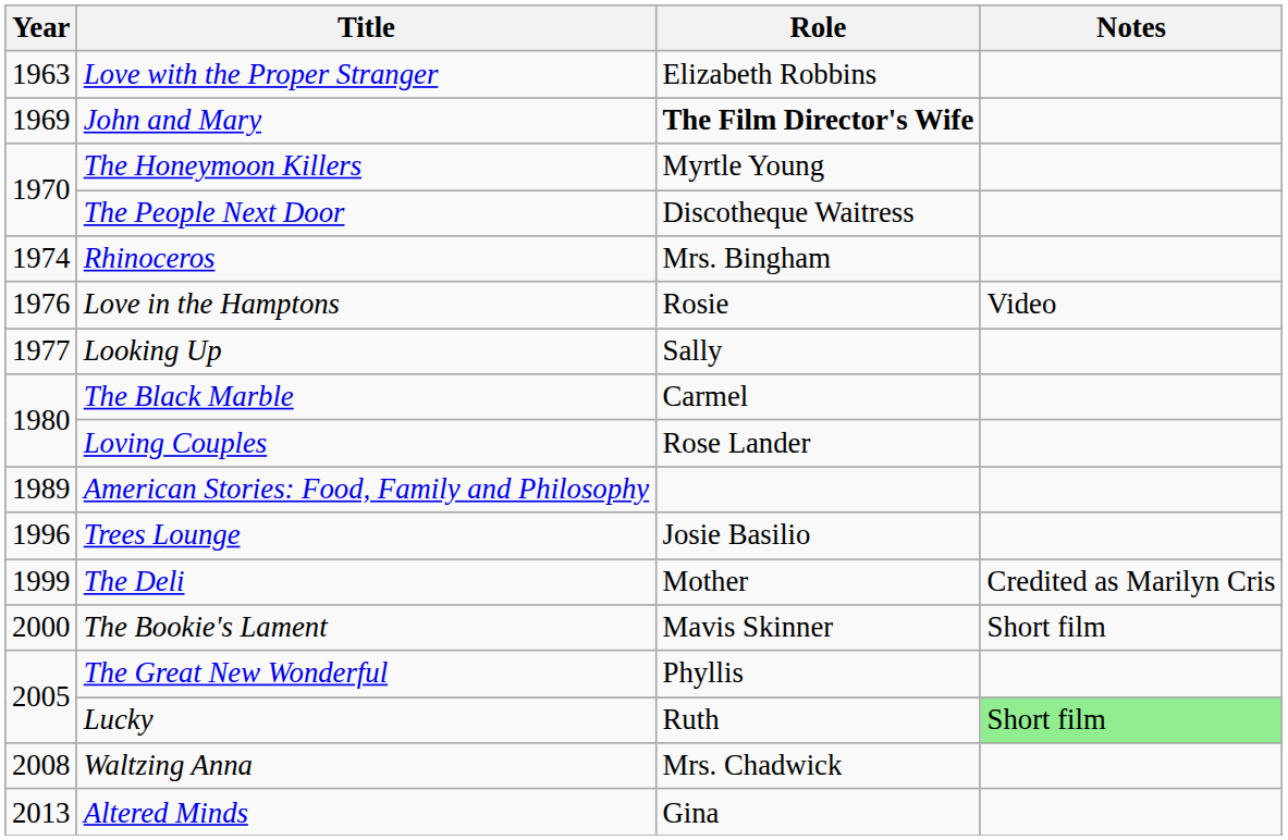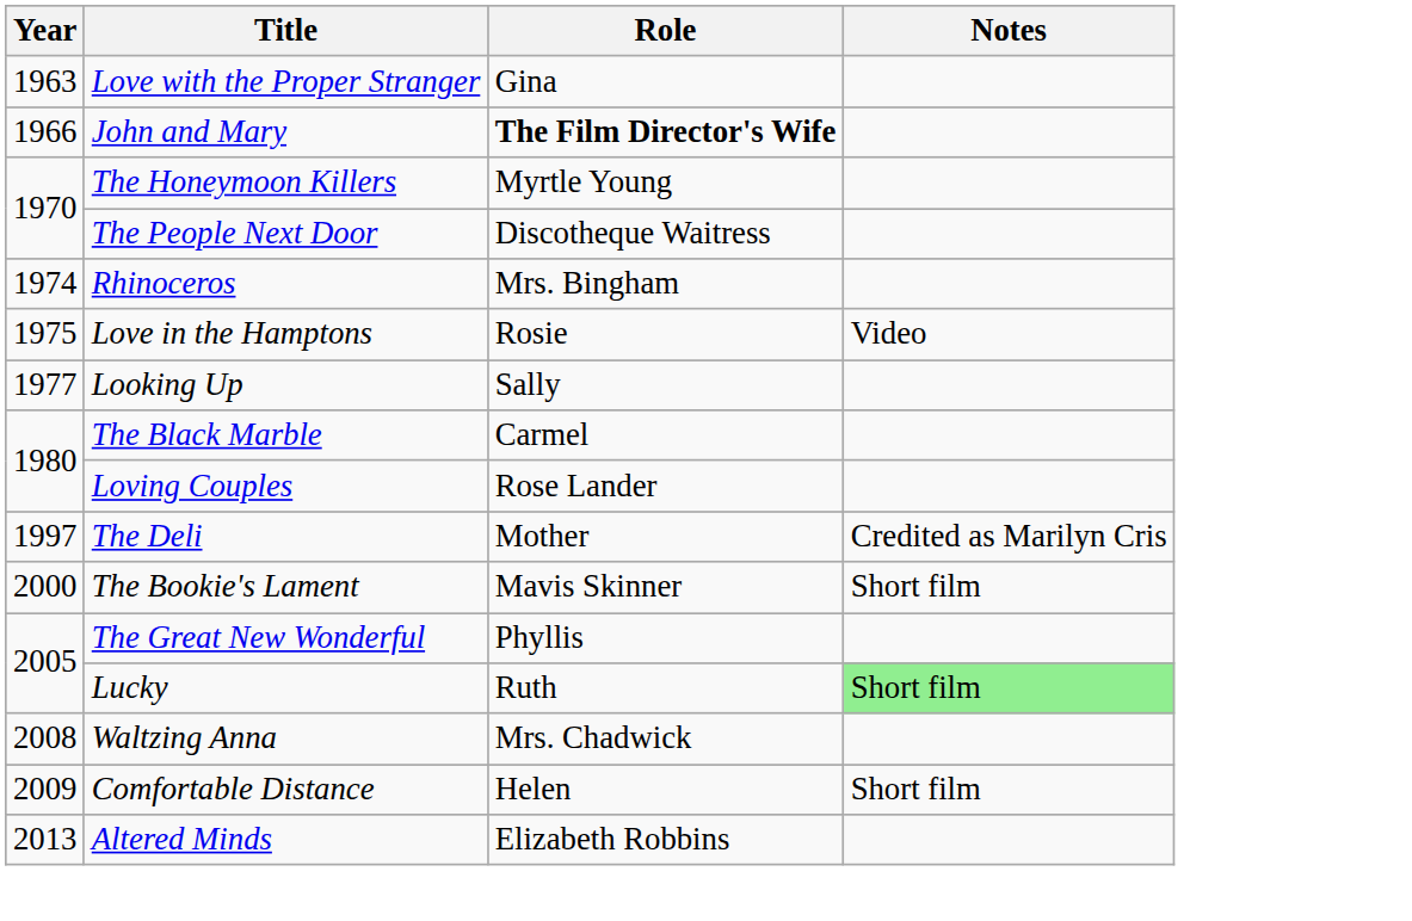Love with the Proper Stranger | Role: Elizabeth Robbins -> Gina
John and Mary | Year: 1969 -> 1966
Love in the Hamptons | Year: 1976 -> 1975
- row: 1989 | American Stories: Food, Family and Philosophy
- row: 1996 | Trees Lounge | Josie Basilio
The Deli | Year: 1999 -> 1997
+ row: 2009 | Comfortable Distance | Helen | Short film
Altered Minds | Role: Gina -> Elizabeth Robbins
